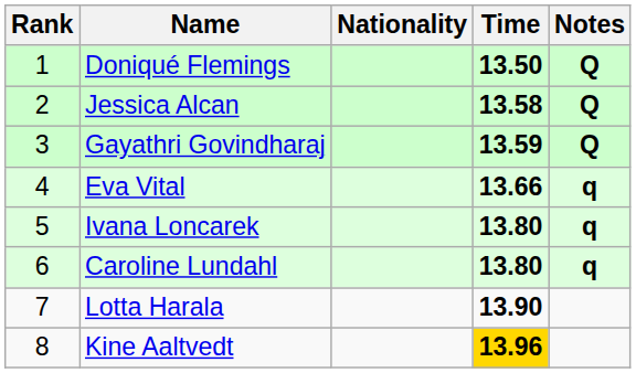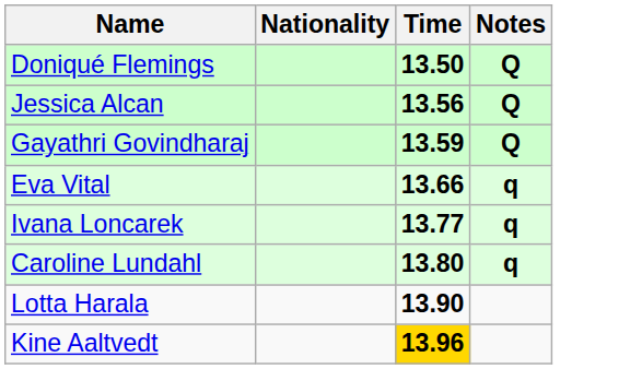- column: Rank | 1 | 2 | 3 | 4 | 5 | 6 | 7 | 8
Jessica Alcan | Time: 13.58 -> 13.56
Ivana Loncarek | Time: 13.80 -> 13.77
